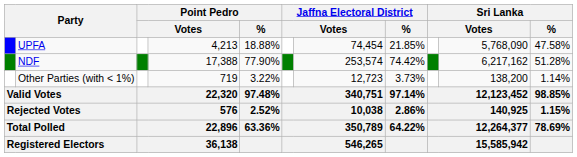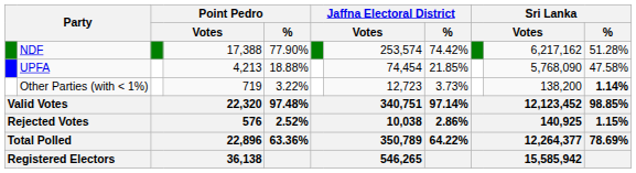rows swapped: NDF <-> UPFA
Other Parties (with < 1%) | Sri Lanka / %: normal -> bold
